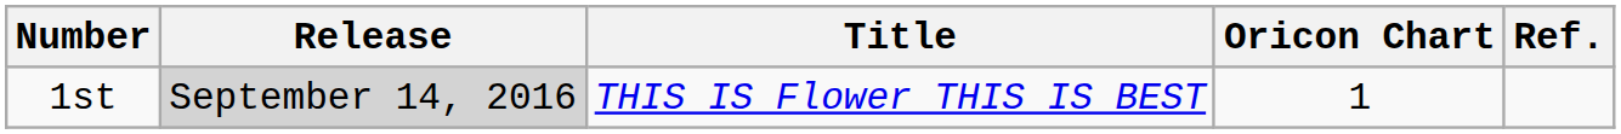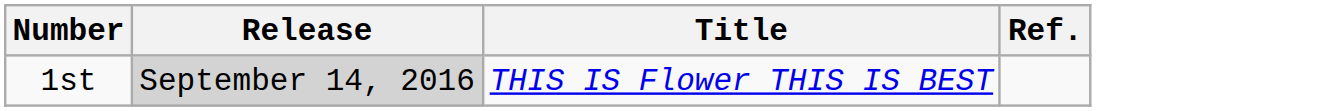- column: Oricon Chart | 1
